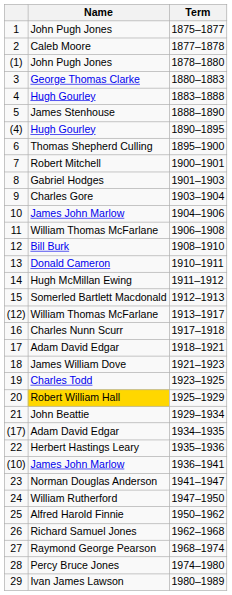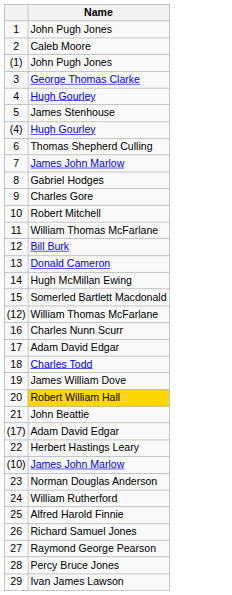- column: Term | 1875–1877 | 1877–1878 | 1878–1880 | 1880–1883 | 1883–1888 | 1888–1890 | 1890–1895 | 1895–1900 | 1900–1901 | 1901–1903 | 1903–1904 | 1904–1906 | 1906–1908 | 1908–1910 | 1910–1911 | 1911–1912 | 1912–1913 | 1913–1917 | 1917–1918 | 1918–1921 | 1921–1923 | 1923–1925 | 1925–1929 | 1929–1934 | 1934–1935 | 1935–1936 | 1936–1941 | 1941–1947 | 1947–1950 | 1950–1962 | 1962–1968 | 1968–1974 | 1974–1980 | 1980–1989
7 | Name: Robert Mitchell -> James John Marlow
10 | Name: James John Marlow -> Robert Mitchell
18 | Name: James William Dove -> Charles Todd
19 | Name: Charles Todd -> James William Dove
